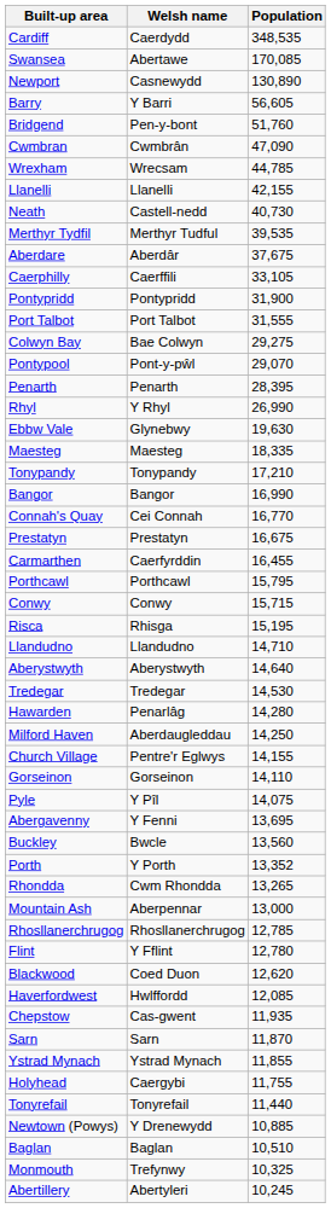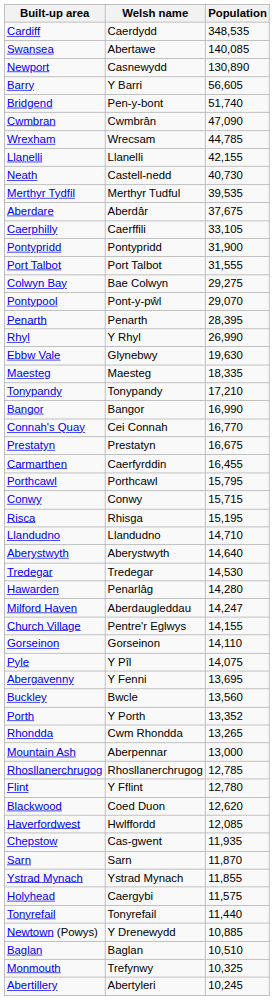Swansea | Population: 170,085 -> 140,085
Bridgend | Population: 51,760 -> 51,740
Milford Haven | Population: 14,250 -> 14,247
Holyhead | Population: 11,755 -> 11,575
